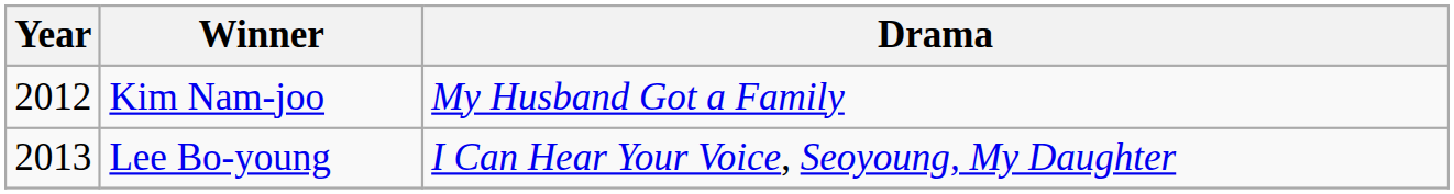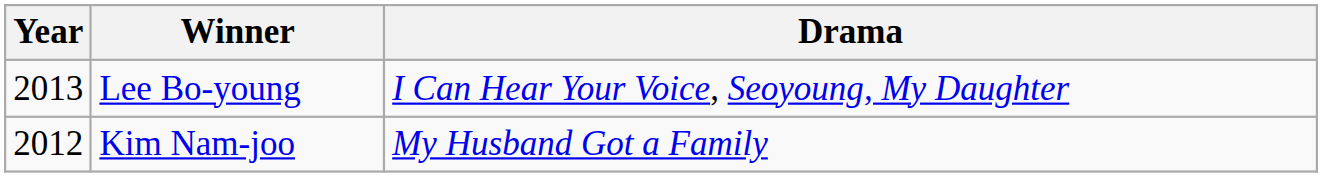rows swapped: Kim Nam-joo <-> Lee Bo-young
